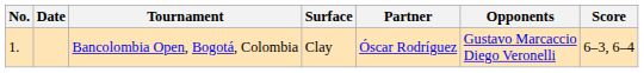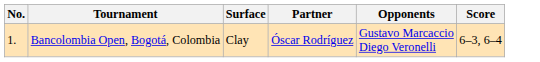- column: Date
